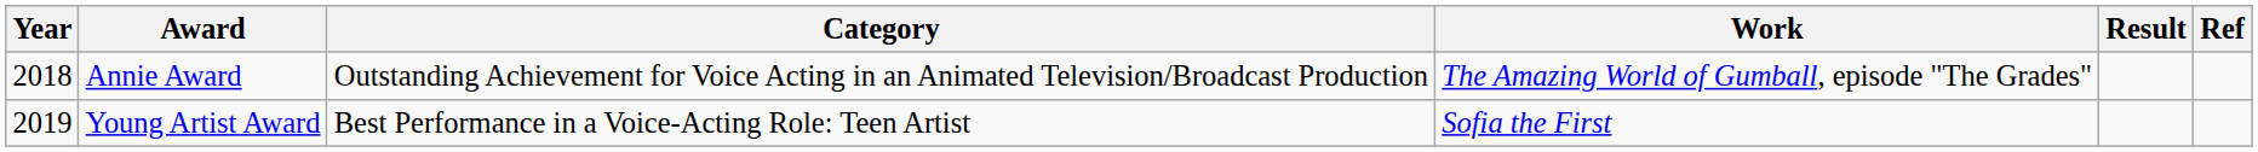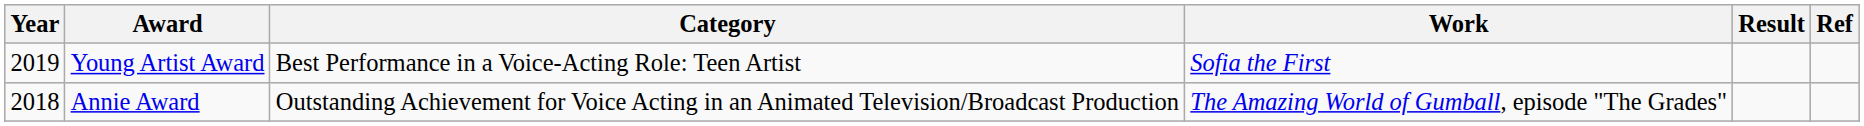rows swapped: Annie Award <-> Young Artist Award
